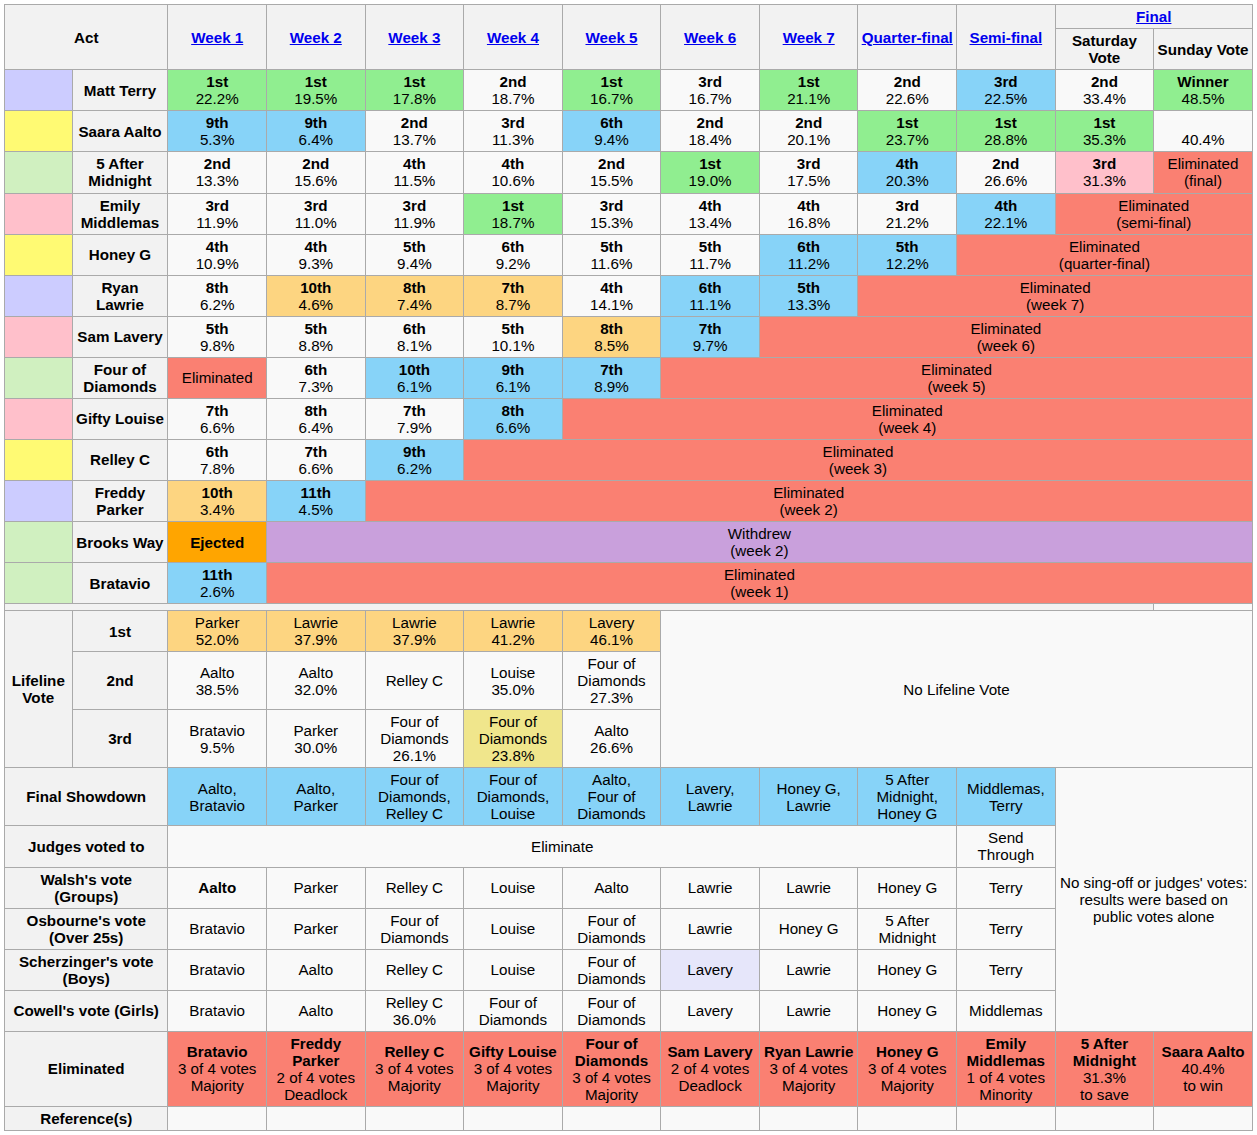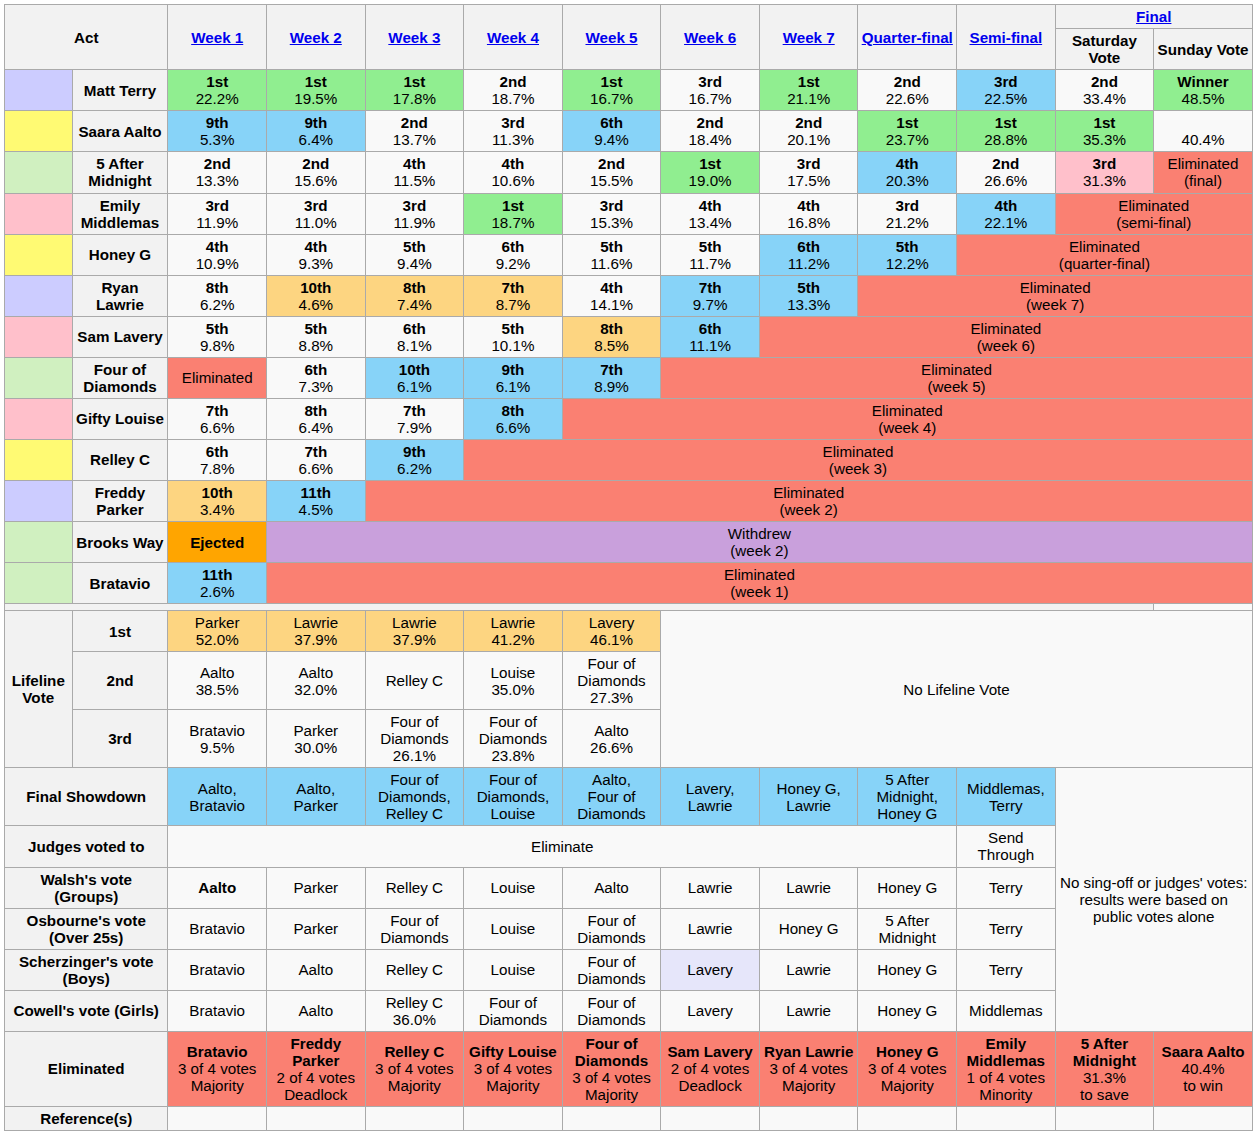Ryan Lawrie | Week 6: 6th 11.1% -> 7th 9.7%
Sam Lavery | Week 6: 7th 9.7% -> 6th 11.1%
3rd | Week 4: khaki background -> no background
